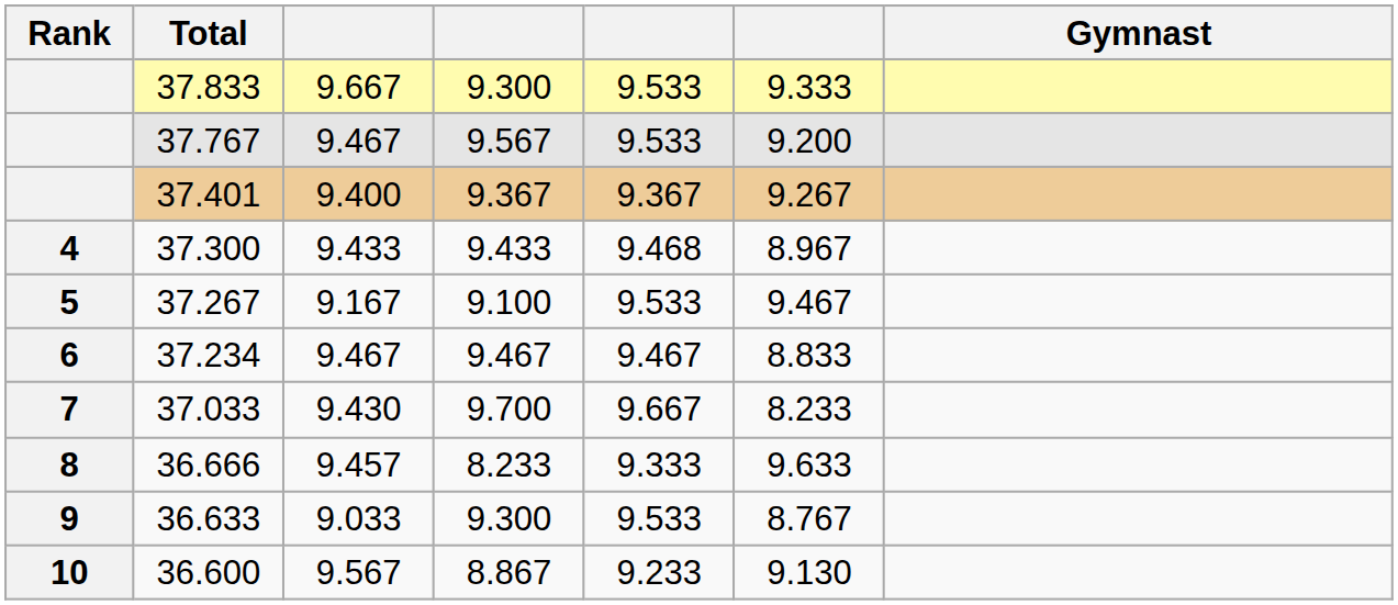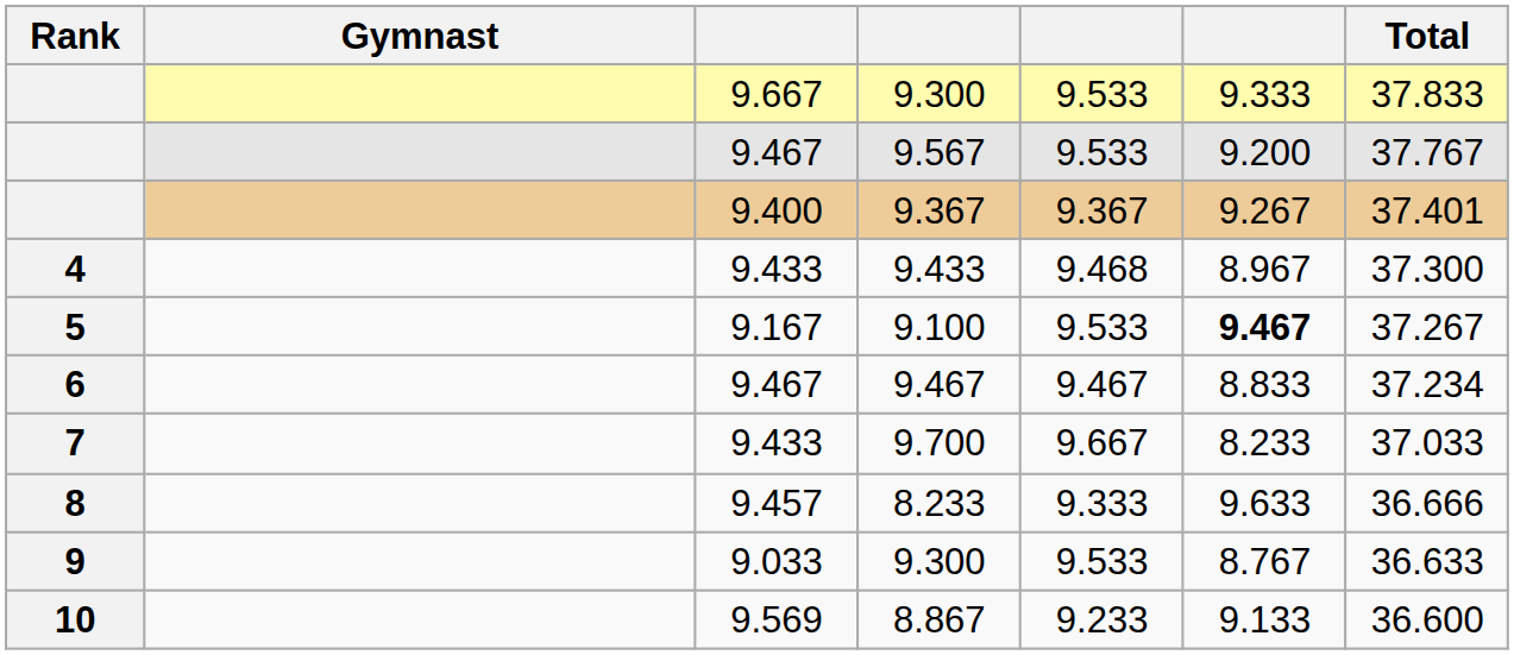columns swapped: Gymnast <-> Total
9.100 | column 6: normal -> bold
9.700 | column 3: 9.430 -> 9.433
8.867 | column 3: 9.567 -> 9.569
8.867 | column 6: 9.130 -> 9.133
